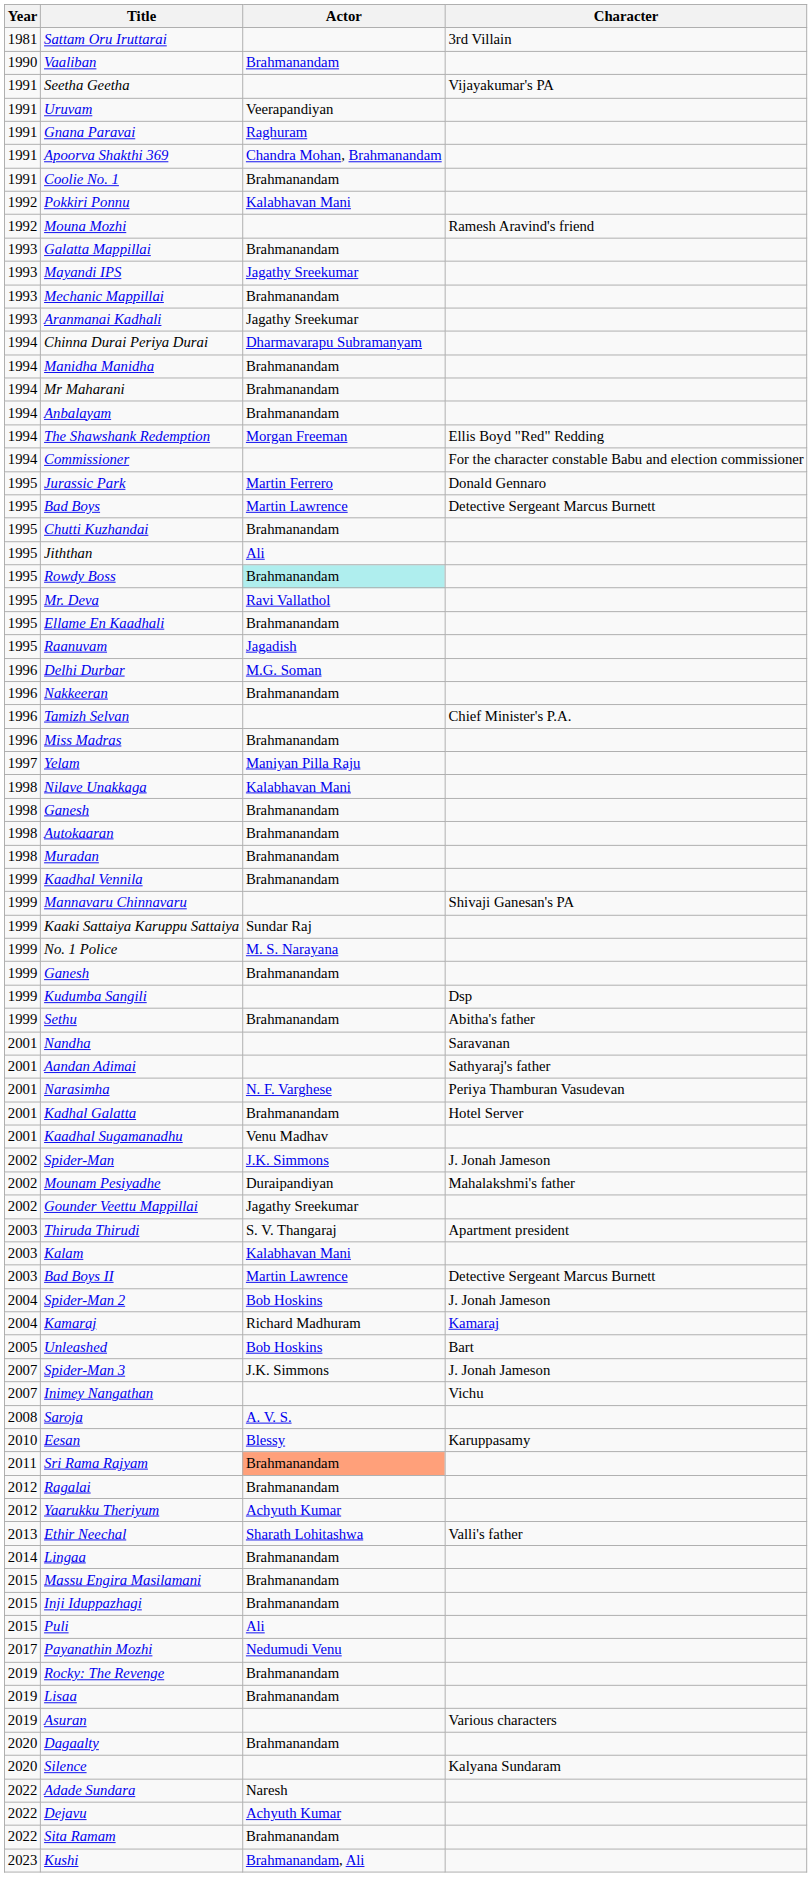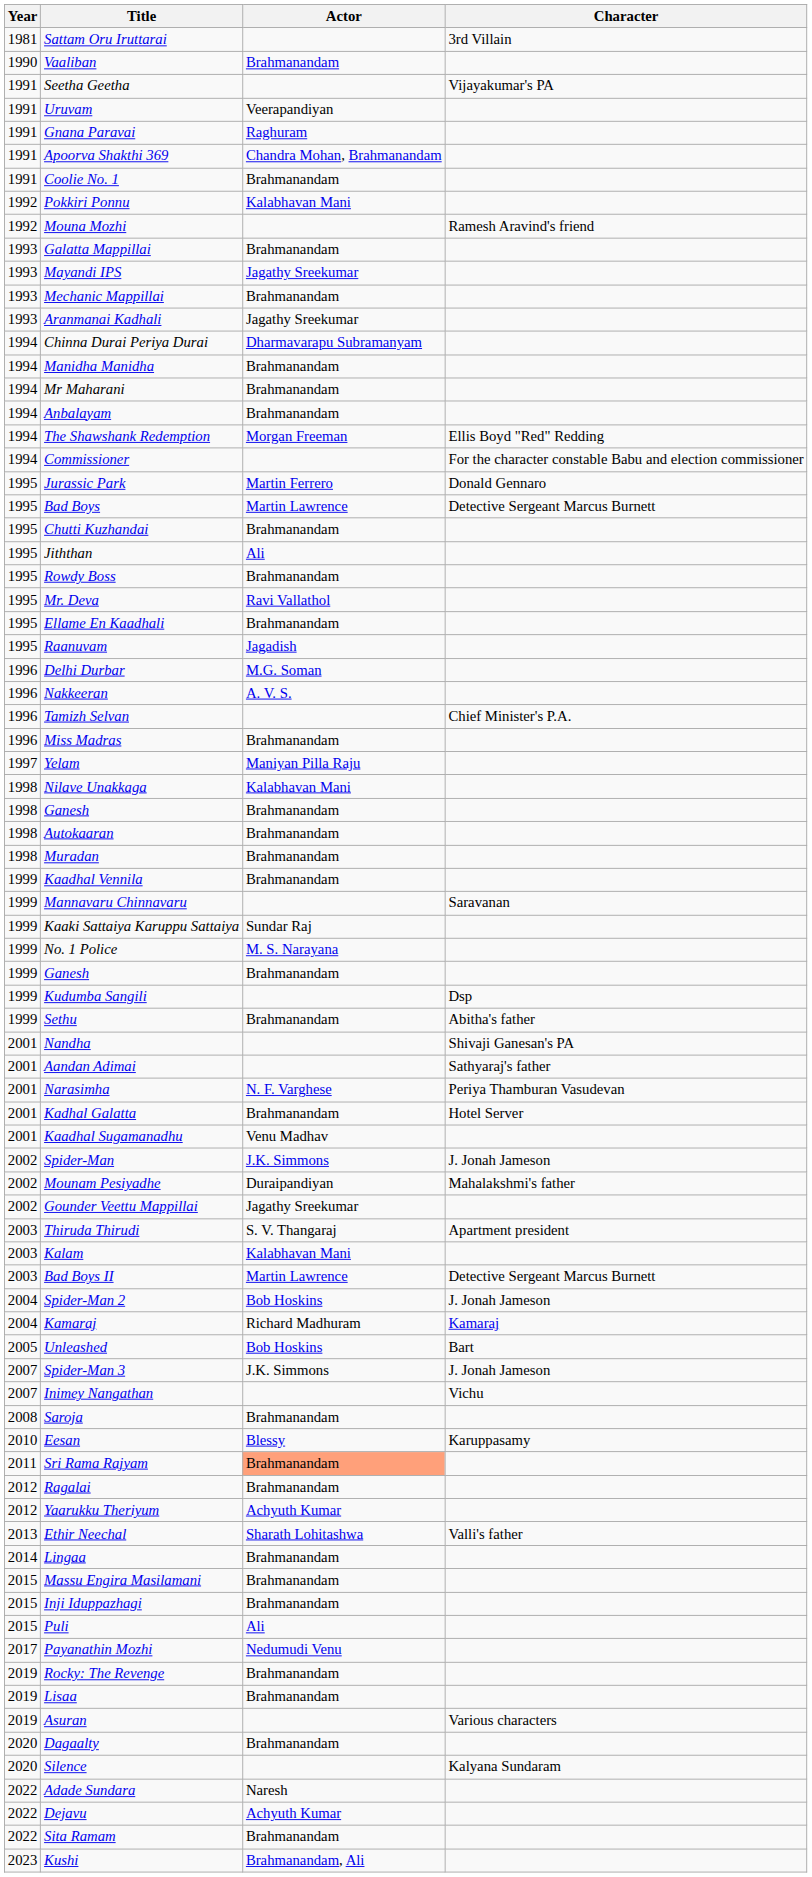Rowdy Boss | Actor: paleturquoise background -> no background
Nakkeeran | Actor: Brahmanandam -> A. V. S.
Mannavaru Chinnavaru | Character: Shivaji Ganesan's PA -> Saravanan
Nandha | Character: Saravanan -> Shivaji Ganesan's PA
Saroja | Actor: A. V. S. -> Brahmanandam
